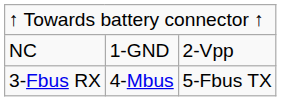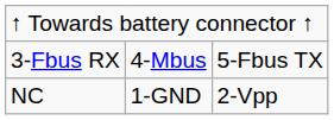rows swapped: NC <-> 3-Fbus RX
